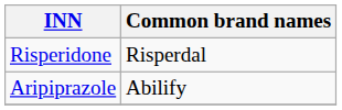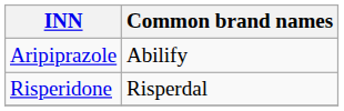rows swapped: Aripiprazole <-> Risperidone
